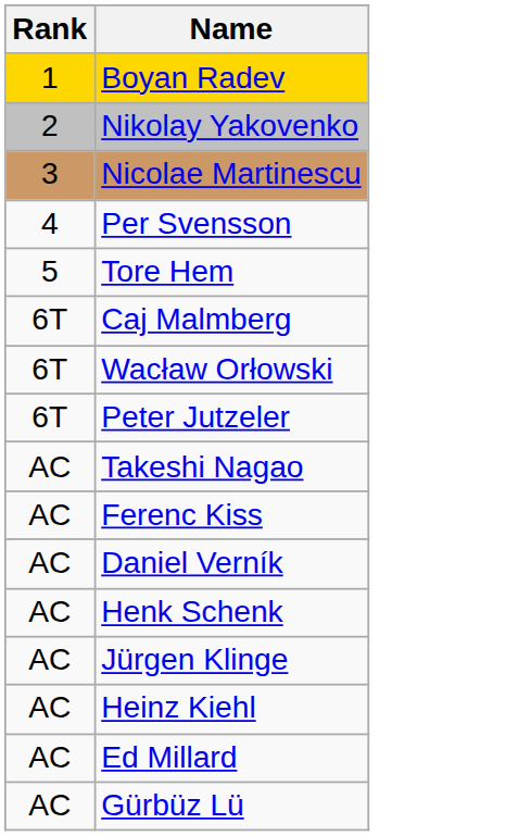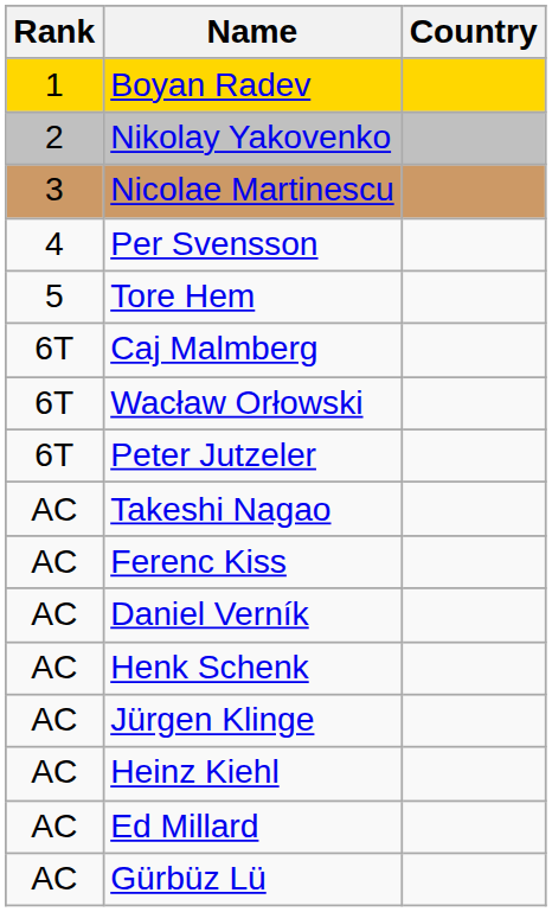+ column: Country
